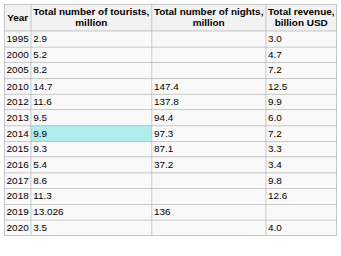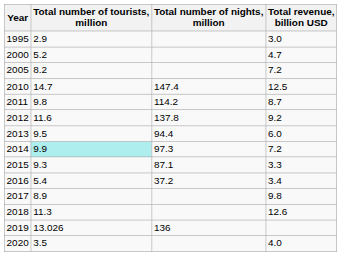+ row: 2011 | 9.8 | 114.2 | 8.7
2012 | Total revenue, billion USD: 9.9 -> 9.2
2017 | Total number of tourists, million: 8.6 -> 8.9
